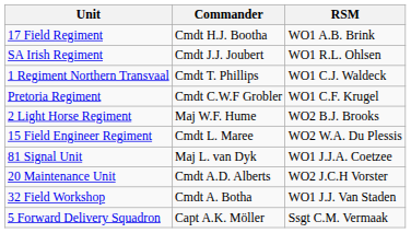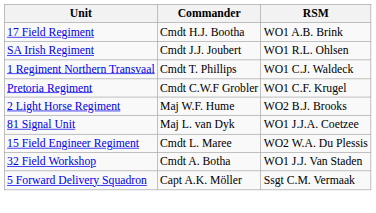rows swapped: 15 Field Engineer Regiment <-> 81 Signal Unit
- row: 20 Maintenance Unit | Cmdt A.D. Alberts | WO2 J.C.H Vorster
